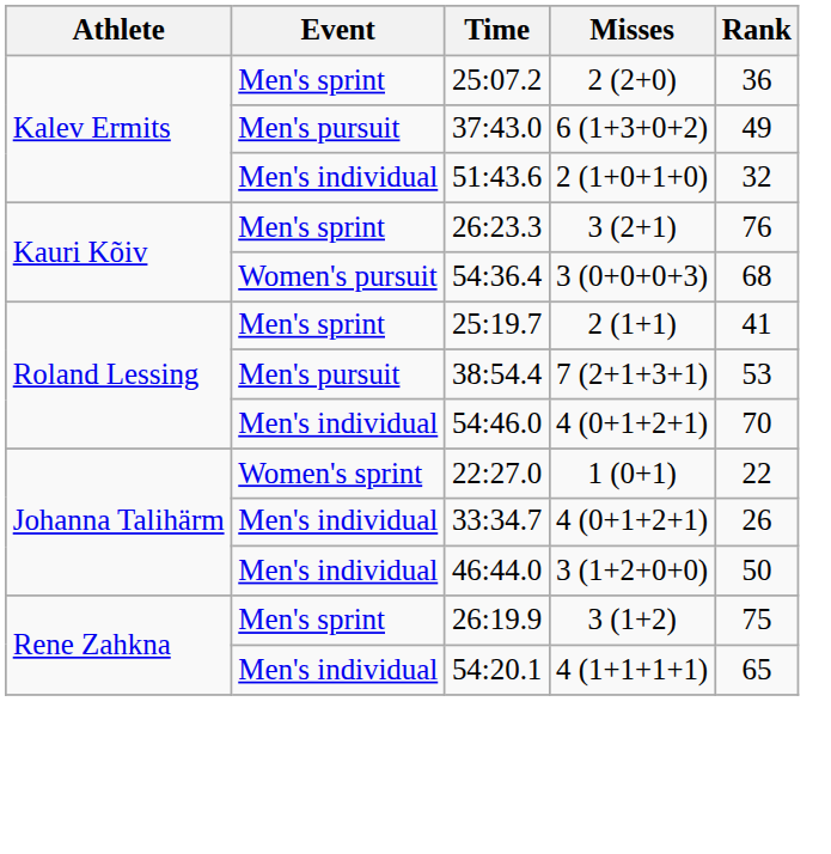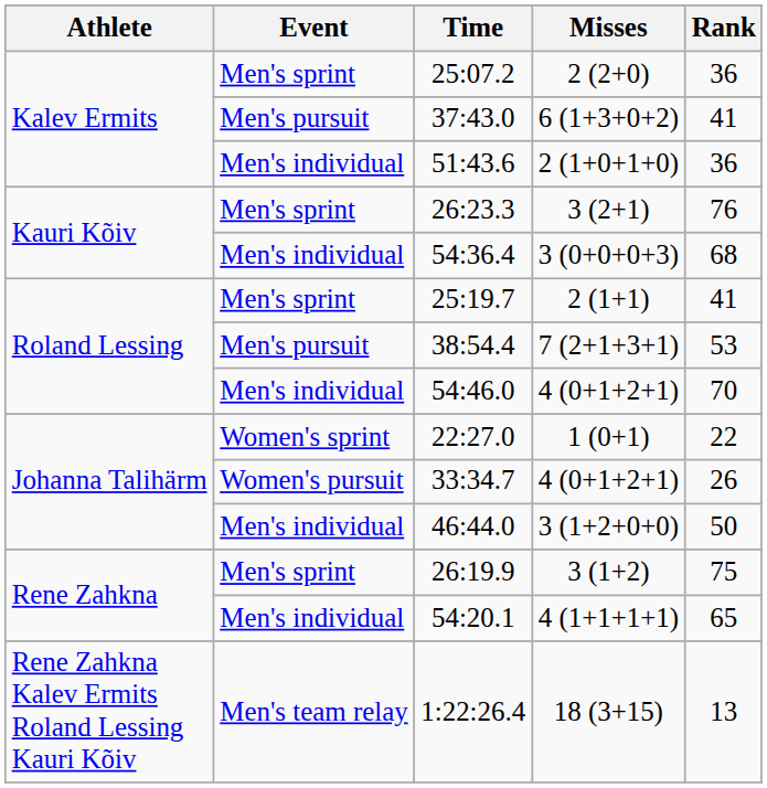37:43.0 | Rank: 49 -> 41
51:43.6 | Rank: 32 -> 36
54:36.4 | Event: Women's pursuit -> Men's individual
33:34.7 | Event: Men's individual -> Women's pursuit
+ row: Rene Zahkna Kalev Ermits Roland Lessing Kauri Kõiv | Men's team relay | 1:22:26.4 | 18 (3+15) | 13
